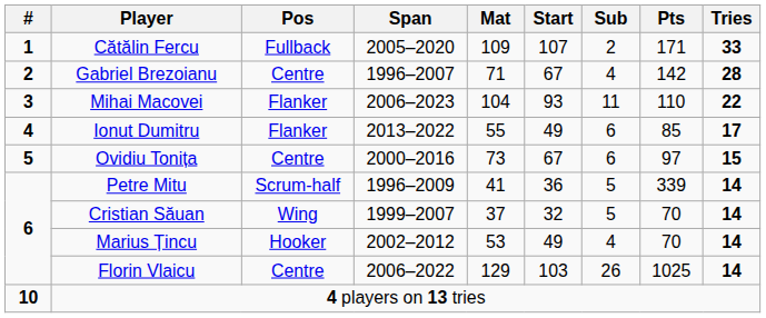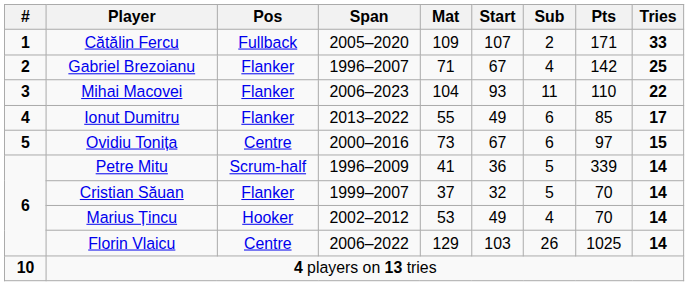Gabriel Brezoianu | Pos: Centre -> Flanker
Gabriel Brezoianu | Tries: 28 -> 25
Cristian Săuan | Pos: Wing -> Flanker
